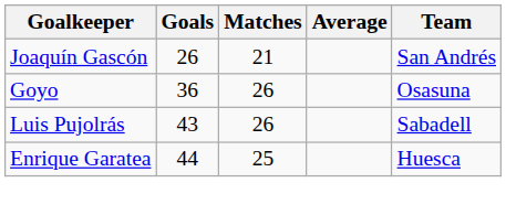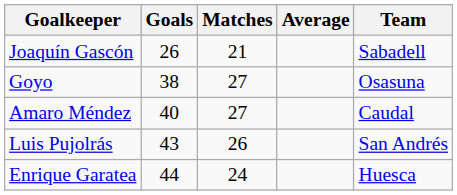Joaquín Gascón | Team: San Andrés -> Sabadell
Goyo | Goals: 36 -> 38
Goyo | Matches: 26 -> 27
+ row: Amaro Méndez | 40 | 27 | Caudal
Luis Pujolrás | Team: Sabadell -> San Andrés
Enrique Garatea | Matches: 25 -> 24
